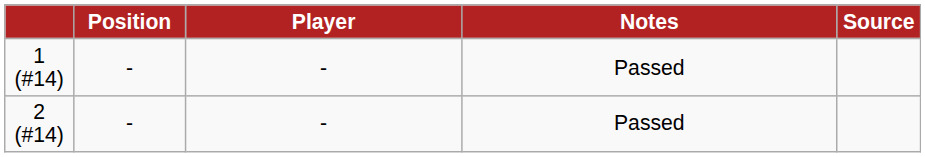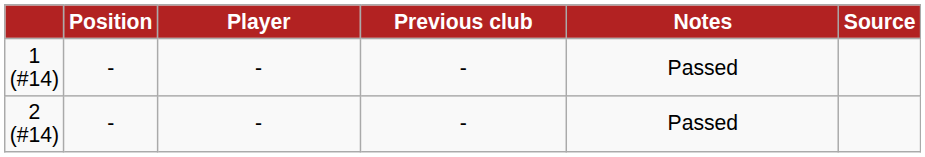+ column: Previous club | - | -
